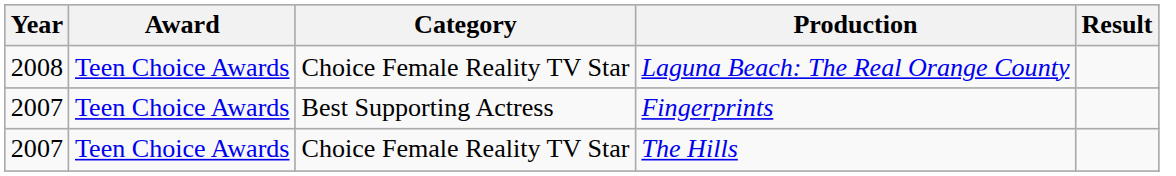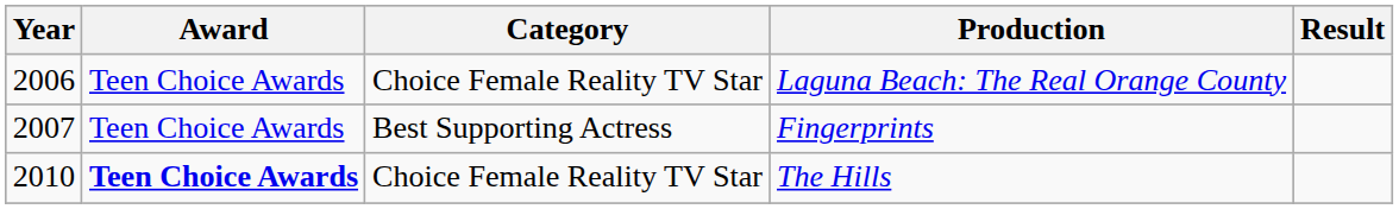Laguna Beach: The Real Orange County | Year: 2008 -> 2006
The Hills | Year: 2007 -> 2010
The Hills | Award: normal -> bold
